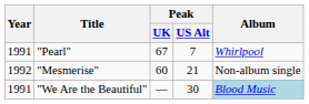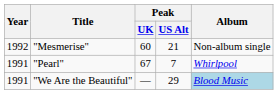rows swapped: "Pearl" <-> "Mesmerise"
"We Are the Beautiful" | Peak / US Alt: 30 -> 29
